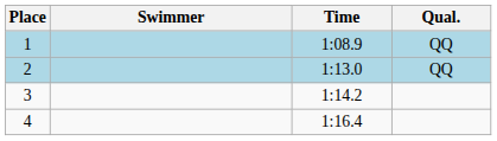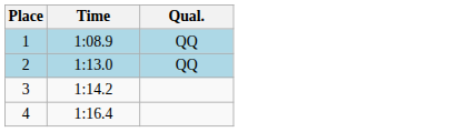- column: Swimmer
